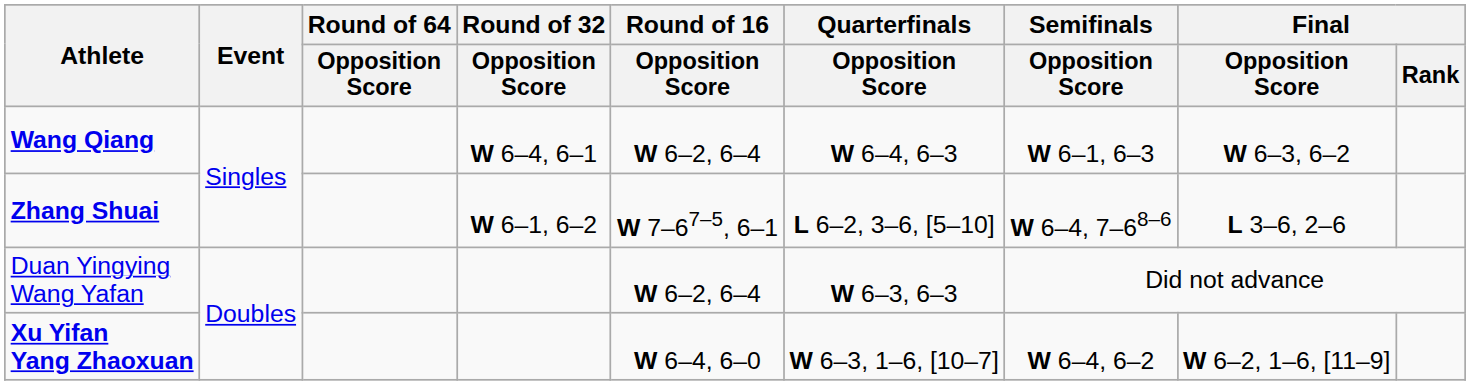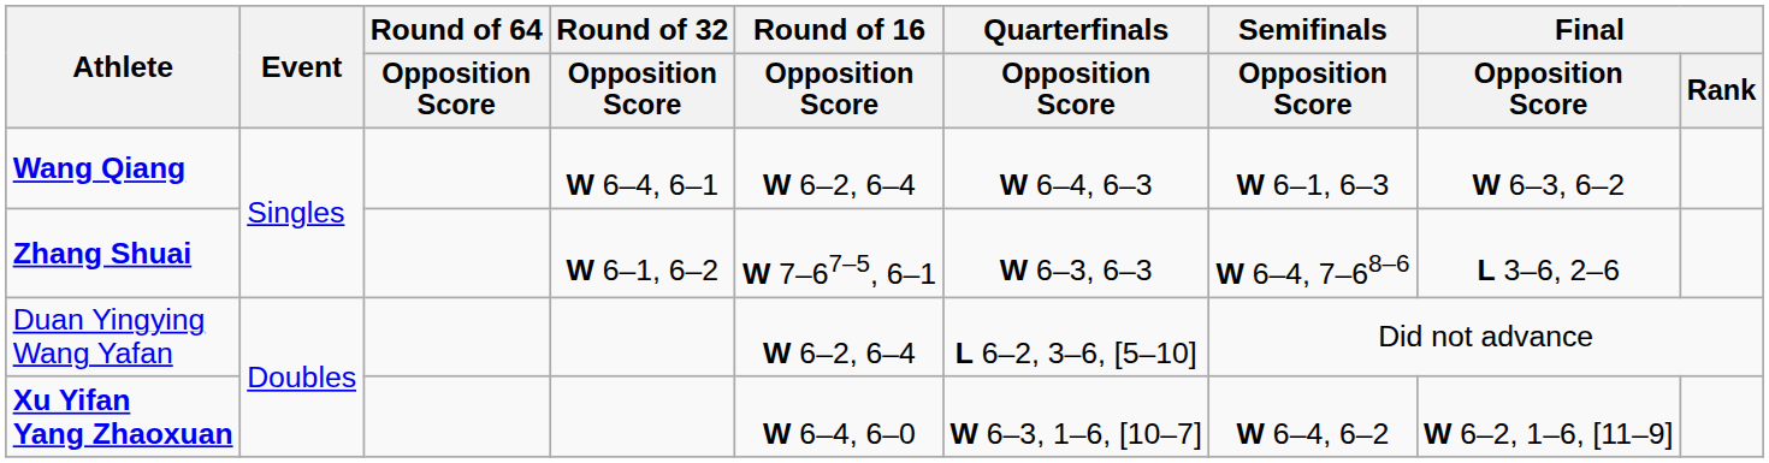Zhang Shuai | Quarterfinals / Opposition Score: L 6–2, 3–6, [5–10] -> W 6–3, 6–3
Duan Yingying Wang Yafan | Quarterfinals / Opposition Score: W 6–3, 6–3 -> L 6–2, 3–6, [5–10]
